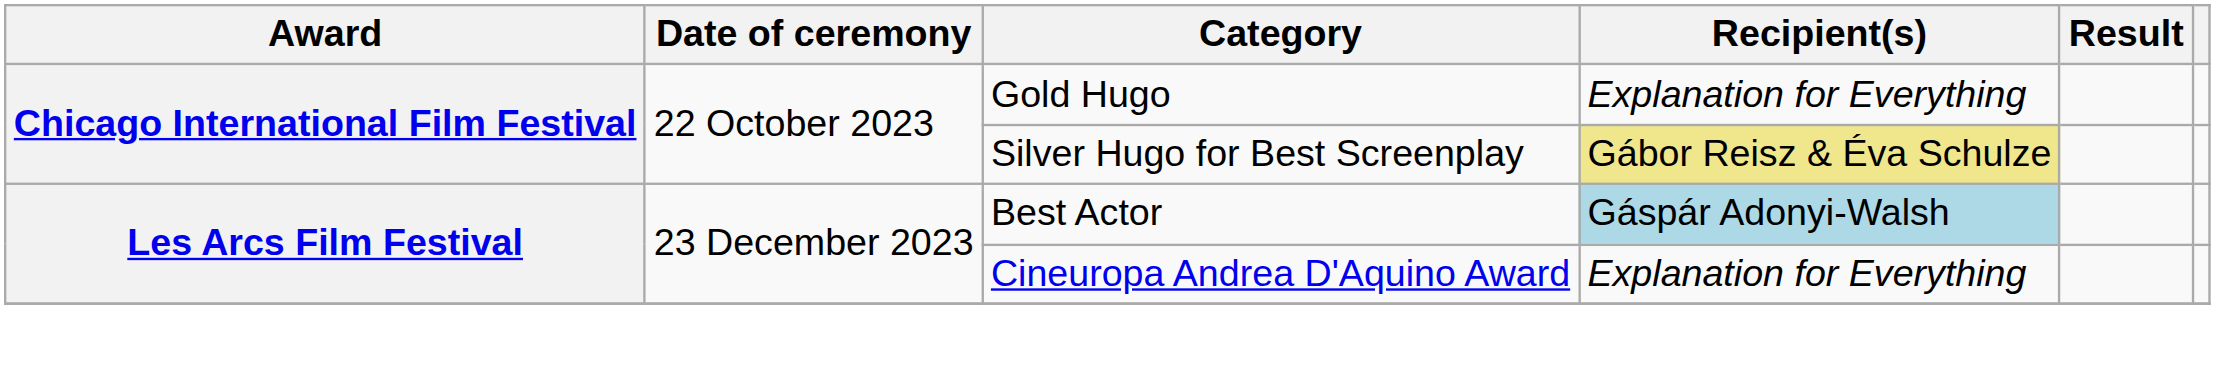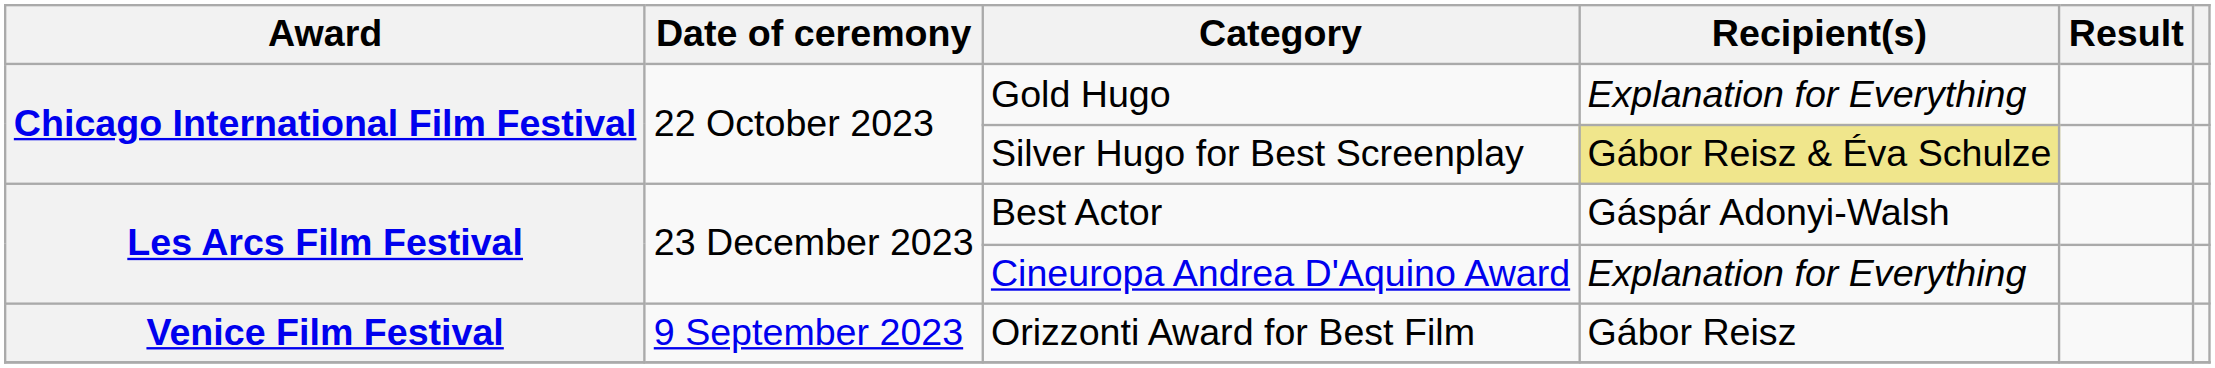Best Actor | Recipient(s): lightblue background -> no background
+ row: Venice Film Festival | 9 September 2023 | Orizzonti Award for Best Film | Gábor Reisz
